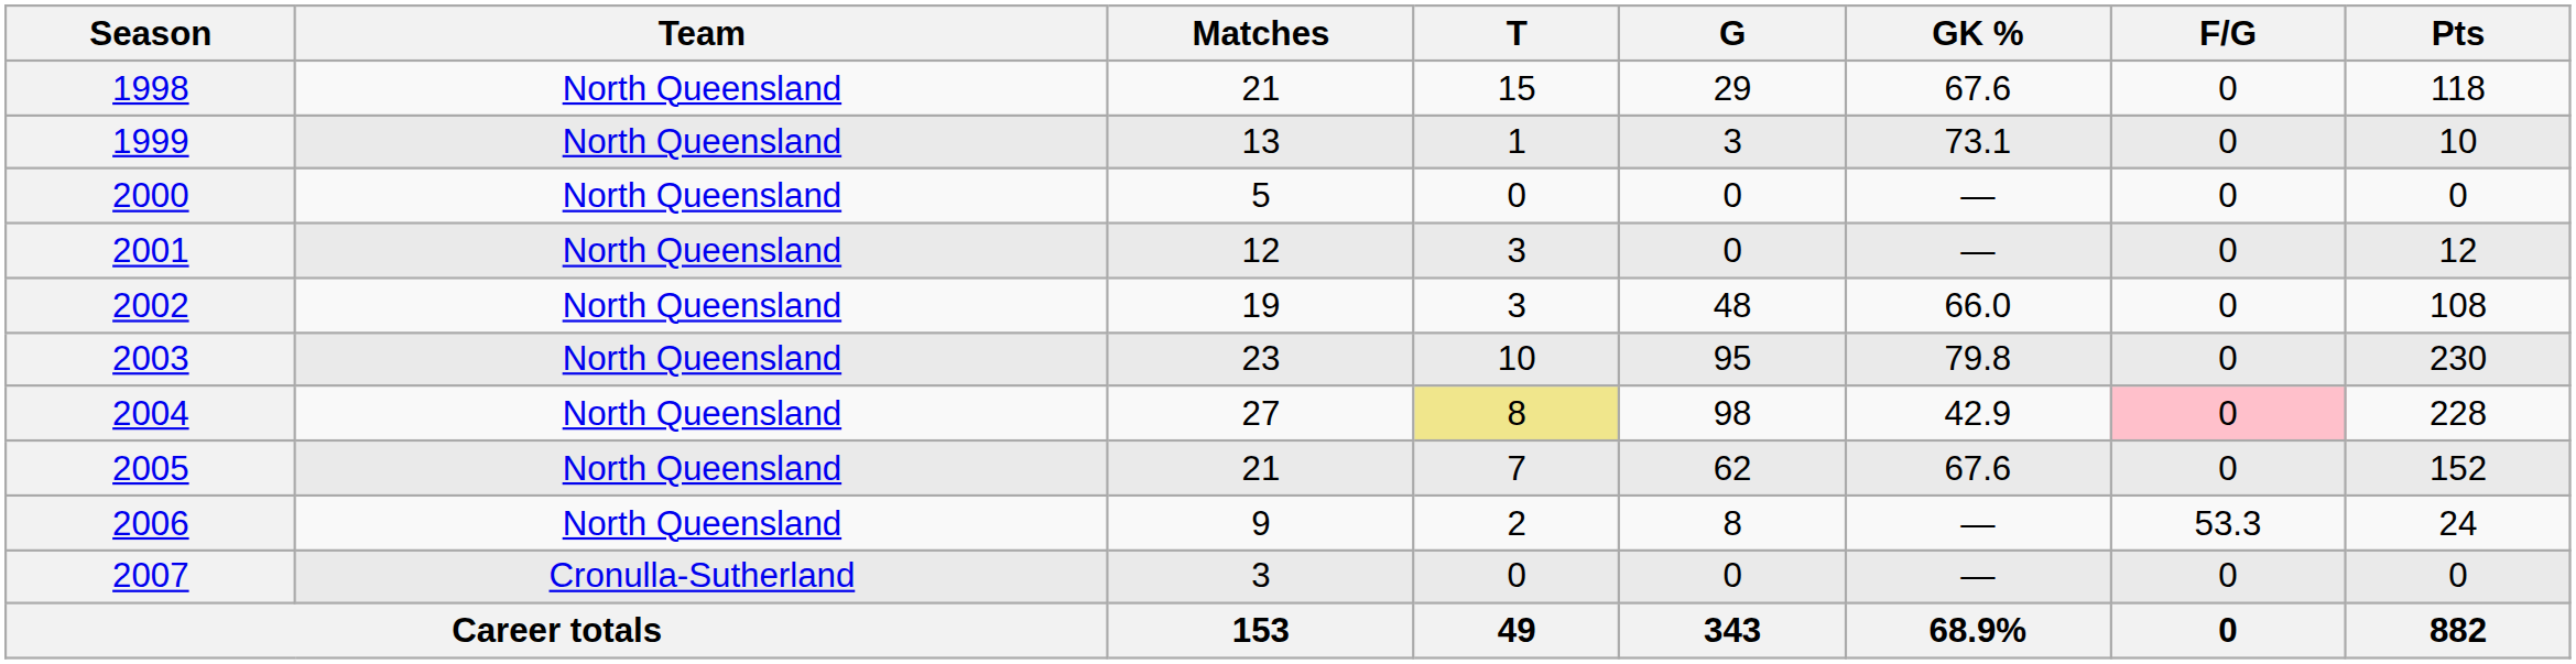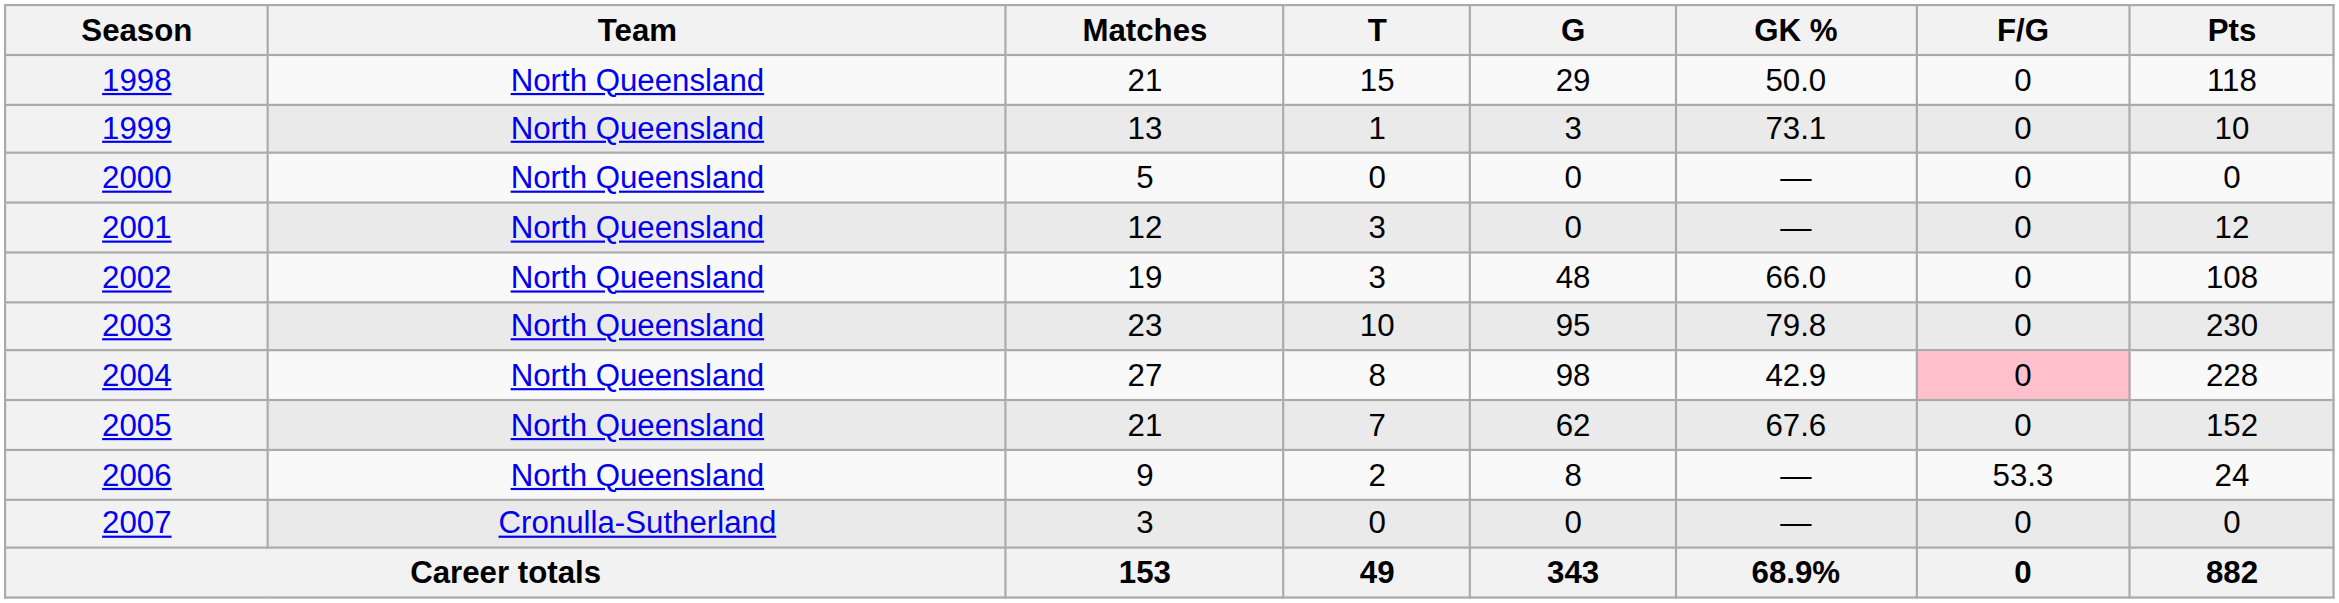1998 | GK %: 67.6 -> 50.0
2004 | T: khaki background -> no background
